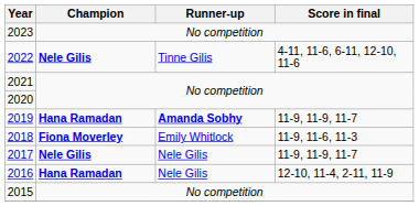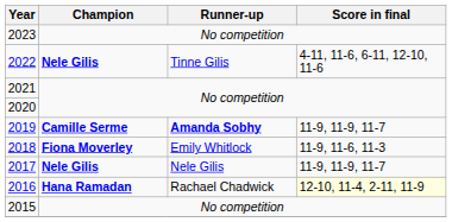2019 | Champion: Hana Ramadan -> Camille Serme
2016 | Runner-up: Nele Gilis -> Rachael Chadwick
2016 | Score in final: no background -> lightyellow background
